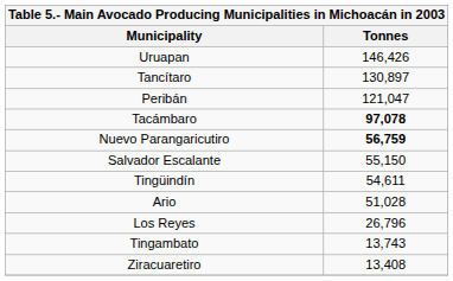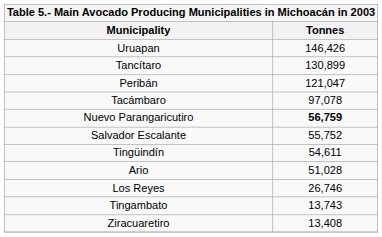Tancítaro | Tonnes: 130,897 -> 130,899
Tacámbaro | Tonnes: bold -> normal
Salvador Escalante | Tonnes: 55,150 -> 55,752
Los Reyes | Tonnes: 26,796 -> 26,746
